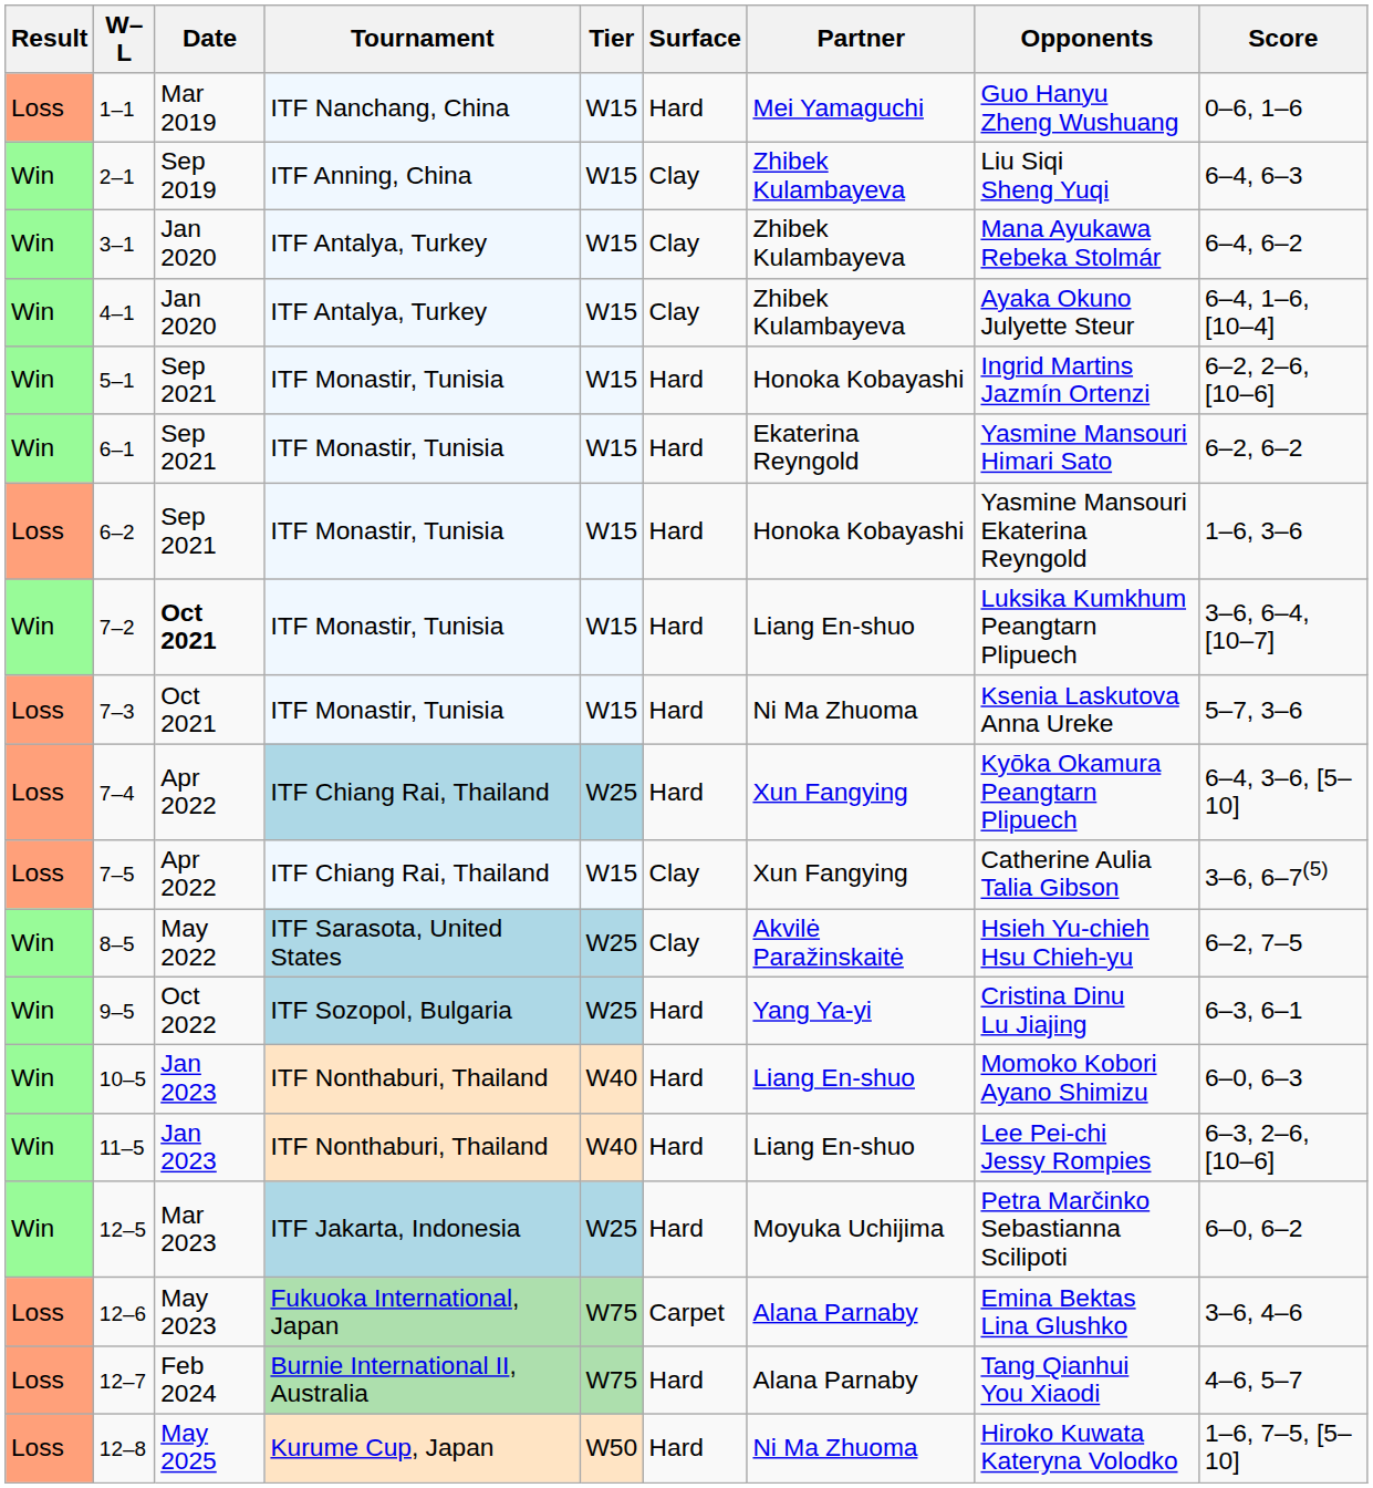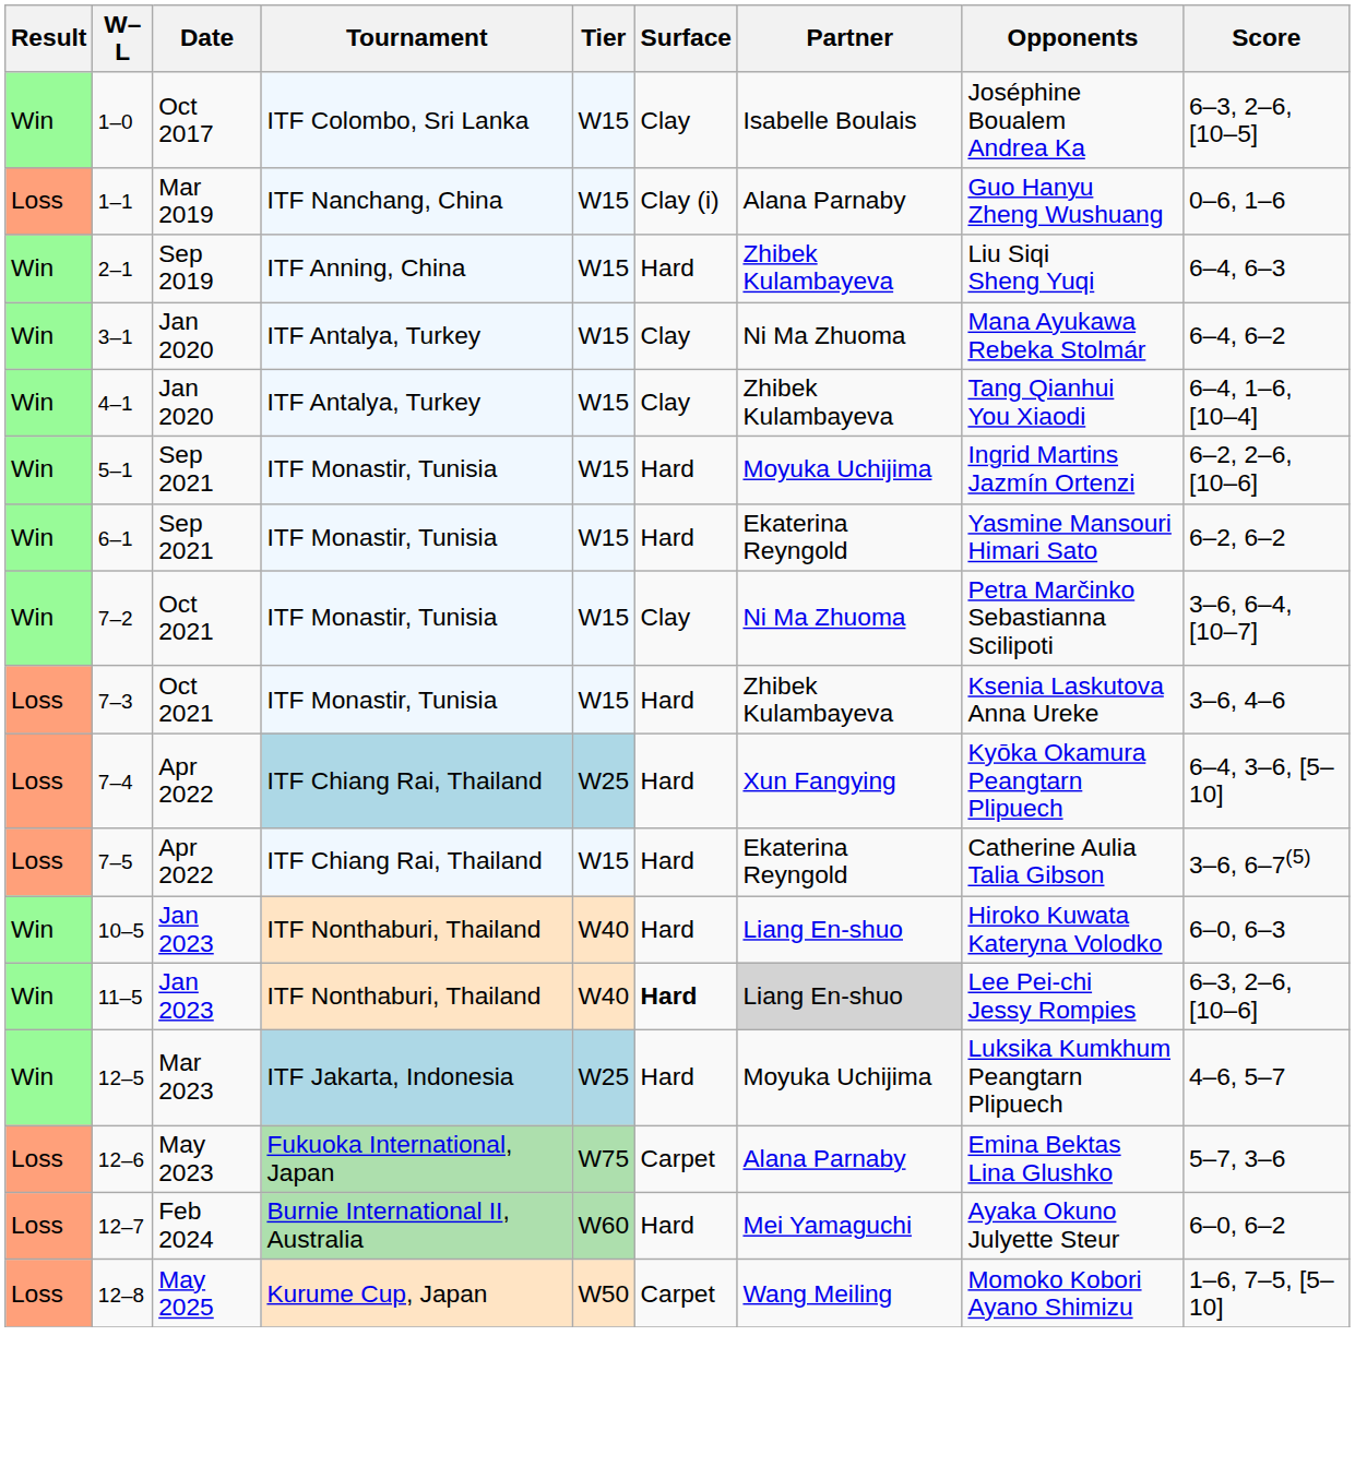+ row: Win | 1–0 | Oct 2017 | ITF Colombo, Sri Lanka | W15 | Clay | Isabelle Boulais | Joséphine Boualem Andrea Ka | 6–3, 2–6, [10–5]
1–1 | Surface: Hard -> Clay (i)
1–1 | Partner: Mei Yamaguchi -> Alana Parnaby
2–1 | Surface: Clay -> Hard
3–1 | Partner: Zhibek Kulambayeva -> Ni Ma Zhuoma
4–1 | Opponents: Ayaka Okuno Julyette Steur -> Tang Qianhui You Xiaodi
5–1 | Partner: Honoka Kobayashi -> Moyuka Uchijima
- row: Loss | 6–2 | Sep 2021 | ITF Monastir, Tunisia | W15 | Hard | Honoka Kobayashi | Yasmine Mansouri Ekaterina Reyngold | 1–6, 3–6
7–2 | Date: bold -> normal
7–2 | Surface: Hard -> Clay
7–2 | Partner: Liang En-shuo -> Ni Ma Zhuoma
7–2 | Opponents: Luksika Kumkhum Peangtarn Plipuech -> Petra Marčinko Sebastianna Scilipoti
7–3 | Partner: Ni Ma Zhuoma -> Zhibek Kulambayeva
7–3 | Score: 5–7, 3–6 -> 3–6, 4–6
7–5 | Surface: Clay -> Hard
7–5 | Partner: Xun Fangying -> Ekaterina Reyngold
- row: Win | 8–5 | May 2022 | ITF Sarasota, United States | W25 | Clay | Akvilė Paražinskaitė | Hsieh Yu-chieh Hsu Chieh-yu | 6–2, 7–5
- row: Win | 9–5 | Oct 2022 | ITF Sozopol, Bulgaria | W25 | Hard | Yang Ya-yi | Cristina Dinu Lu Jiajing | 6–3, 6–1
10–5 | Opponents: Momoko Kobori Ayano Shimizu -> Hiroko Kuwata Kateryna Volodko
11–5 | Surface: normal -> bold
11–5 | Partner: no background -> lightgrey background
12–5 | Opponents: Petra Marčinko Sebastianna Scilipoti -> Luksika Kumkhum Peangtarn Plipuech
12–5 | Score: 6–0, 6–2 -> 4–6, 5–7
12–6 | Score: 3–6, 4–6 -> 5–7, 3–6
12–7 | Tier: W75 -> W60
12–7 | Partner: Alana Parnaby -> Mei Yamaguchi
12–7 | Opponents: Tang Qianhui You Xiaodi -> Ayaka Okuno Julyette Steur
12–7 | Score: 4–6, 5–7 -> 6–0, 6–2
12–8 | Surface: Hard -> Carpet
12–8 | Partner: Ni Ma Zhuoma -> Wang Meiling
12–8 | Opponents: Hiroko Kuwata Kateryna Volodko -> Momoko Kobori Ayano Shimizu
